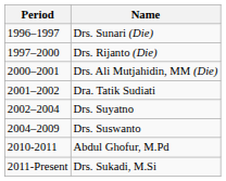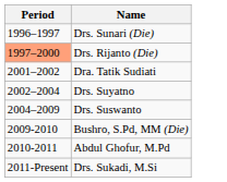Drs. Rijanto (Die) | Period: no background -> lightsalmon background
- row: 2000–2001 | Drs. Ali Mutjahidin, MM (Die)
+ row: 2009-2010 | Bushro, S.Pd, MM (Die)
